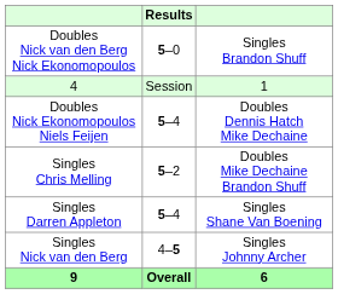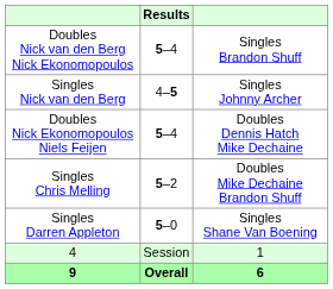Doubles Nick van den Berg Nick Ekonomopoulos | Results: 5–0 -> 5–4
rows swapped: Singles Nick van den Berg <-> 4
Singles Darren Appleton | Results: 5–4 -> 5–0
